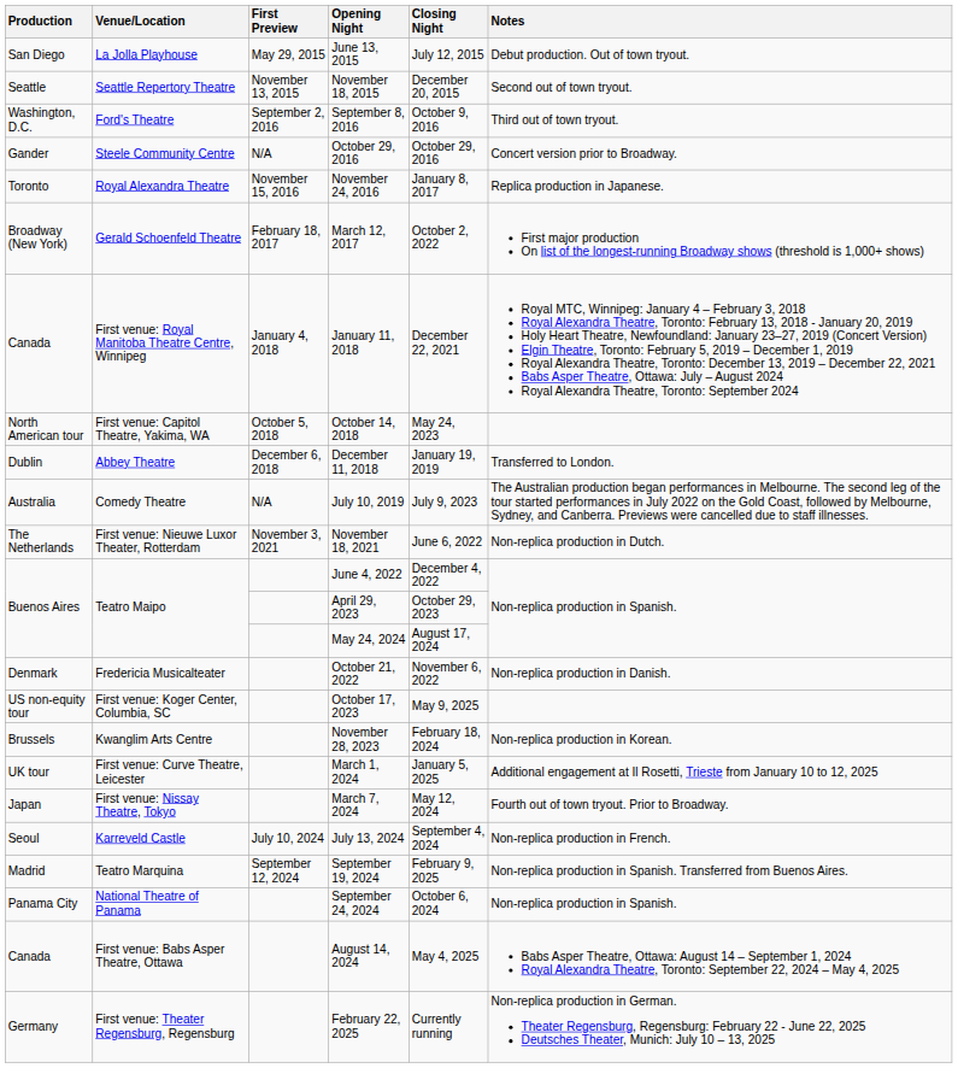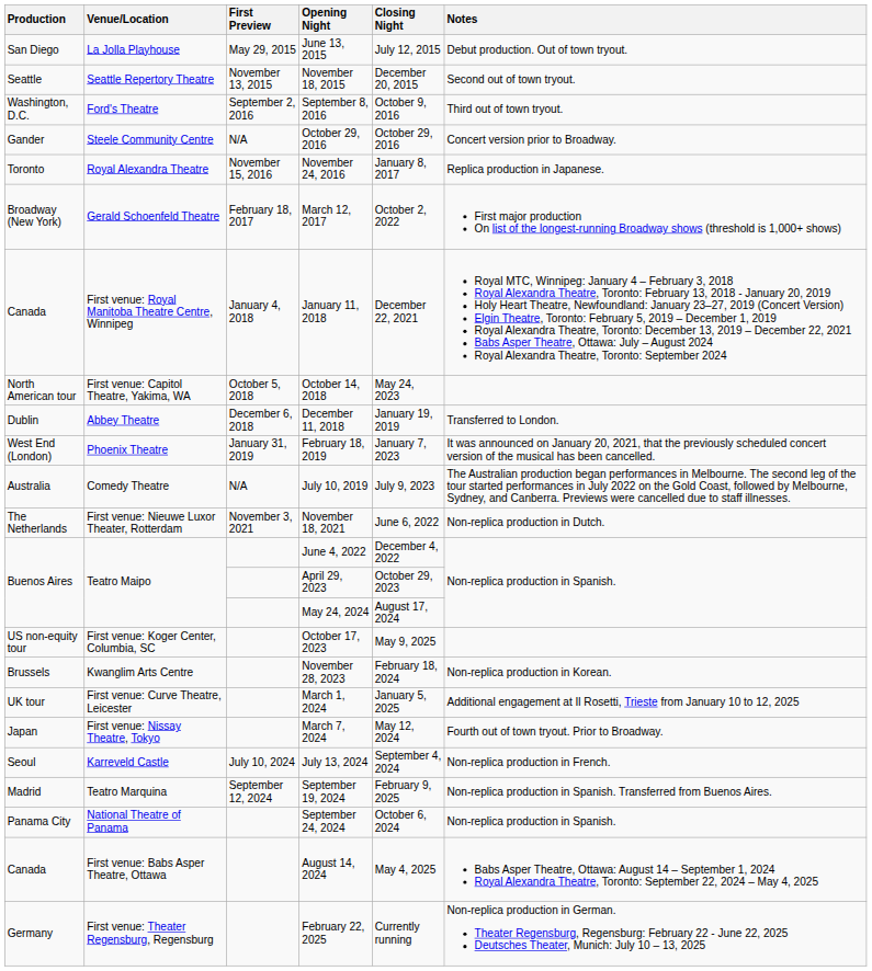+ row: West End (London) | Phoenix Theatre | January 31, 2019 | February 18, 2019 | January 7, 2023 | It was announced on January 20, 2021, that the previously scheduled concert version of the musical has been cancelled.
- row: Denmark | Fredericia Musicalteater | October 21, 2022 | November 6, 2022 | Non-replica production in Danish.
